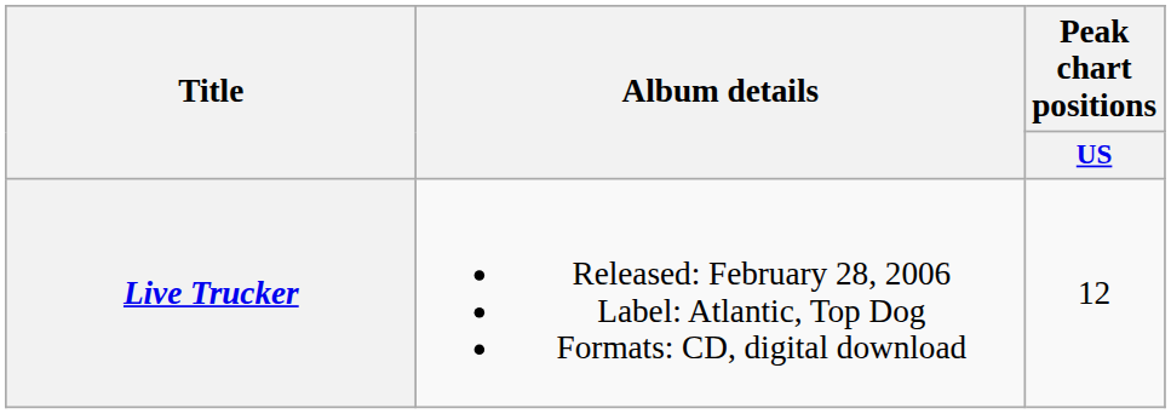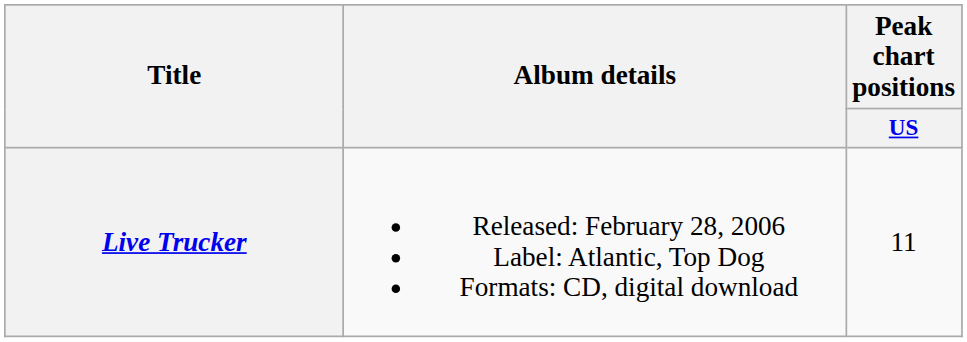Live Trucker | Peak chart positions / US: 12 -> 11
